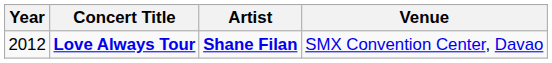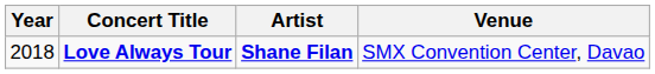Love Always Tour | Year: 2012 -> 2018
